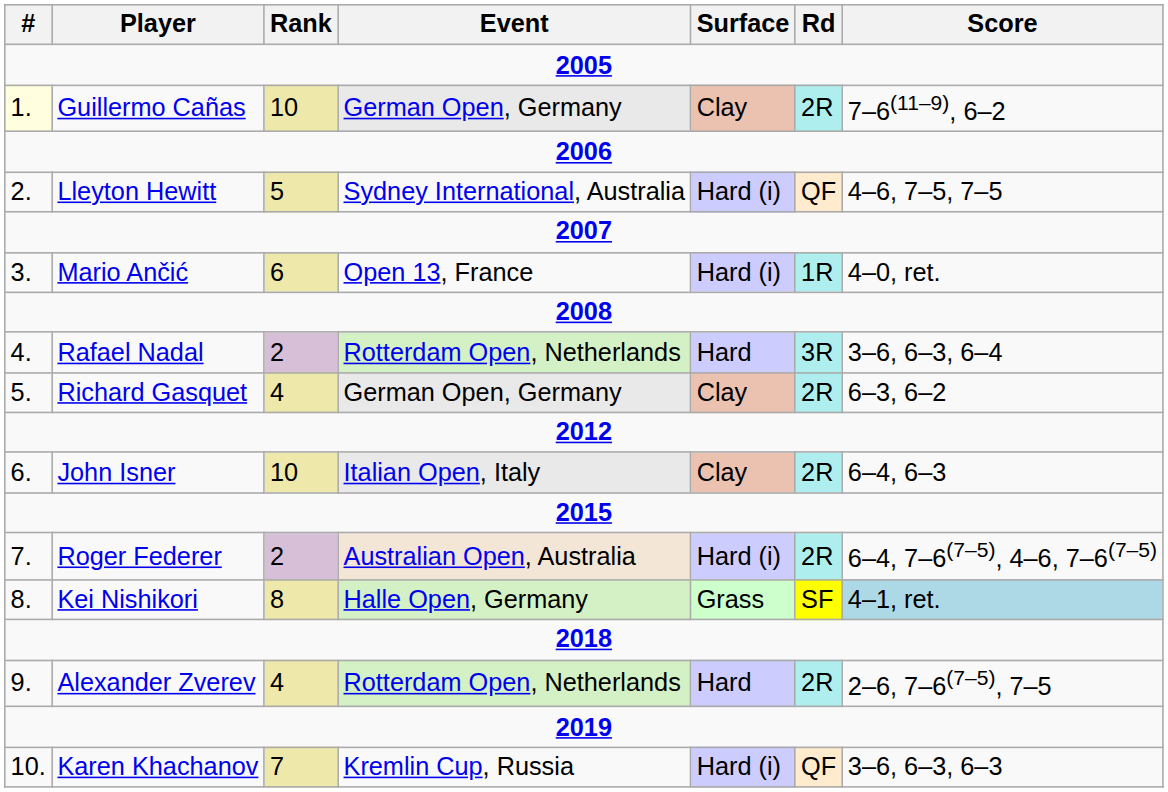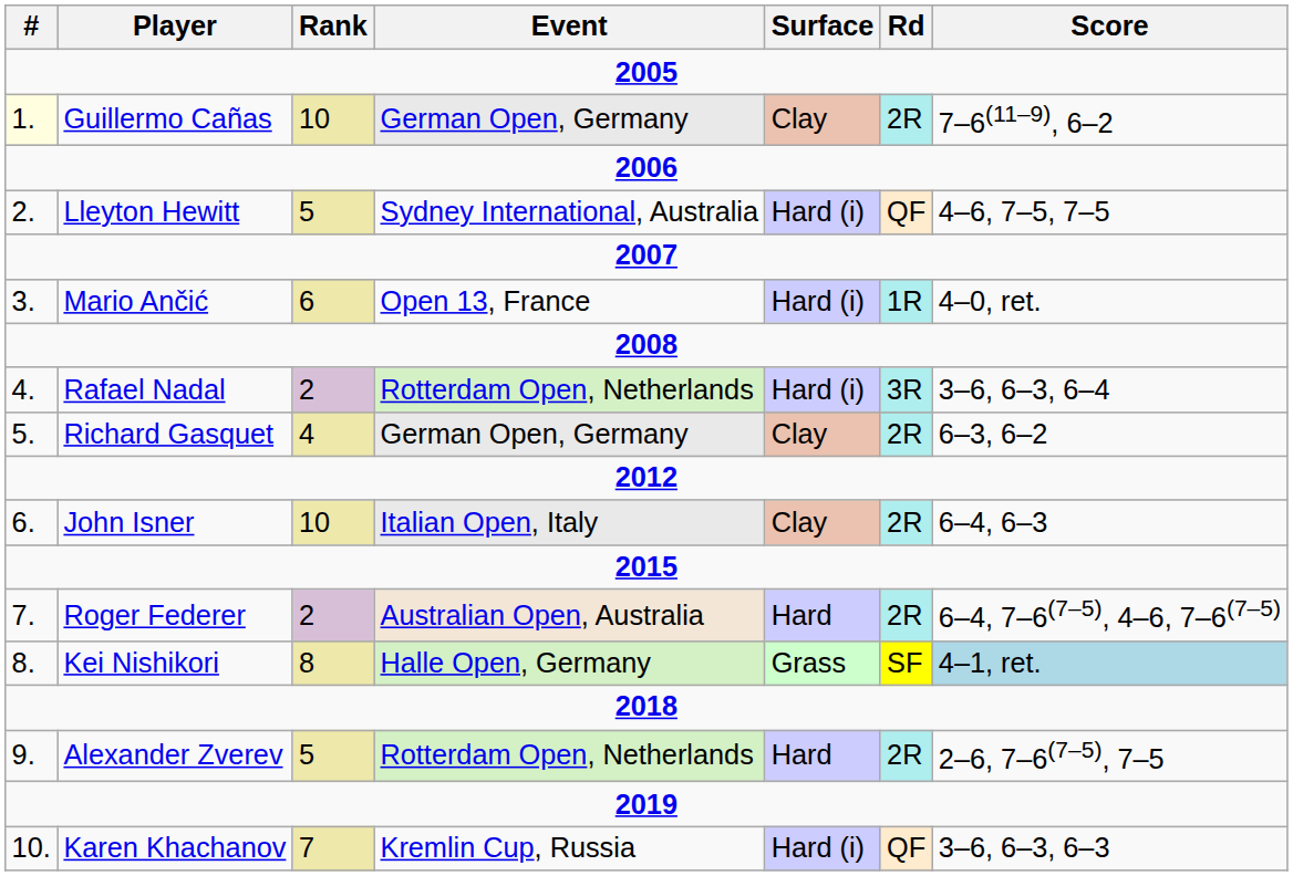Rafael Nadal | Surface: Hard -> Hard (i)
Roger Federer | Surface: Hard (i) -> Hard
Alexander Zverev | Rank: 4 -> 5
